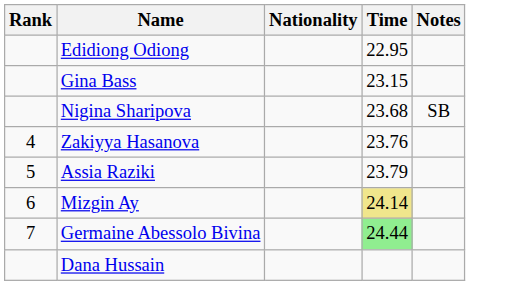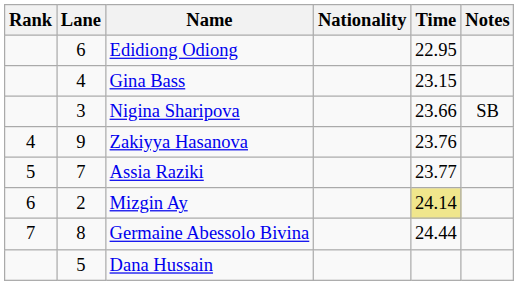+ column: Lane | 6 | 4 | 3 | 9 | 7 | 2 | 8 | 5
Nigina Sharipova | Time: 23.68 -> 23.66
Assia Raziki | Time: 23.79 -> 23.77
Germaine Abessolo Bivina | Time: lightgreen background -> no background
